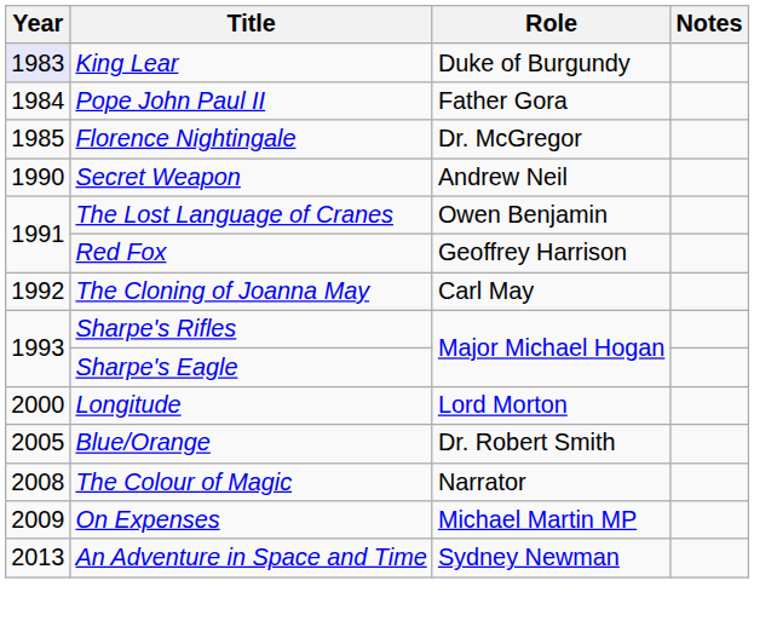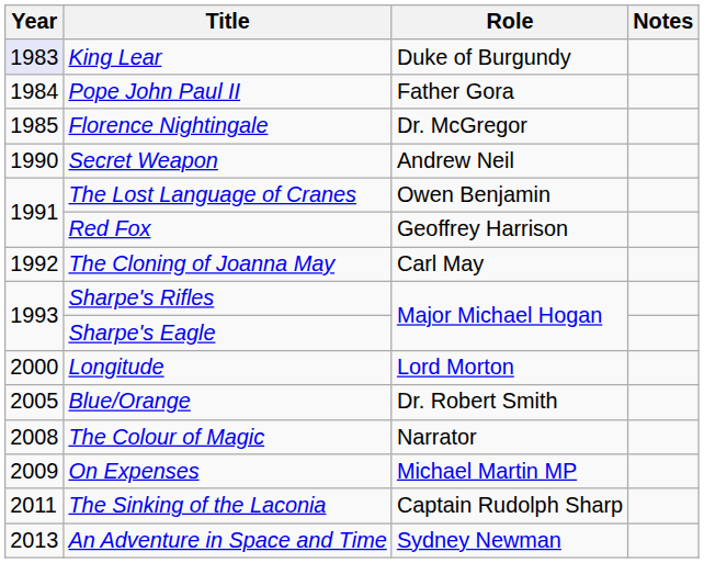+ row: 2011 | The Sinking of the Laconia | Captain Rudolph Sharp
